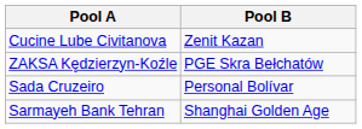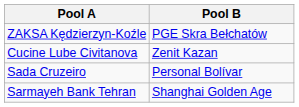rows swapped: ZAKSA Kędzierzyn-Koźle <-> Cucine Lube Civitanova
